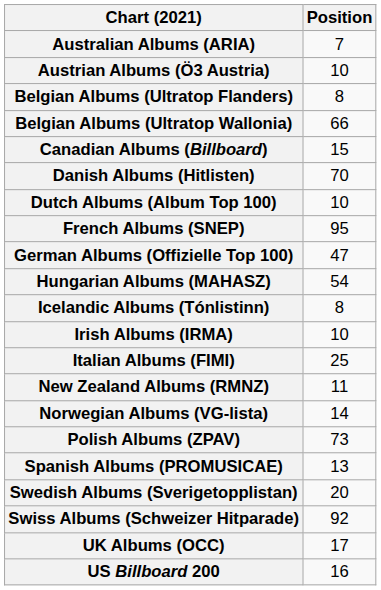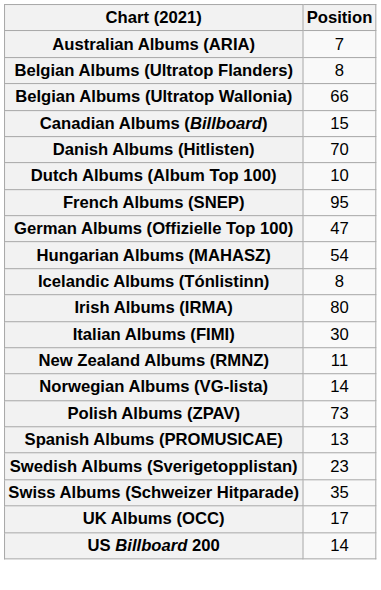- row: Austrian Albums (Ö3 Austria) | 10
Irish Albums (IRMA) | Position: 10 -> 80
Italian Albums (FIMI) | Position: 25 -> 30
Swedish Albums (Sverigetopplistan) | Position: 20 -> 23
Swiss Albums (Schweizer Hitparade) | Position: 92 -> 35
US Billboard 200 | Position: 16 -> 14
